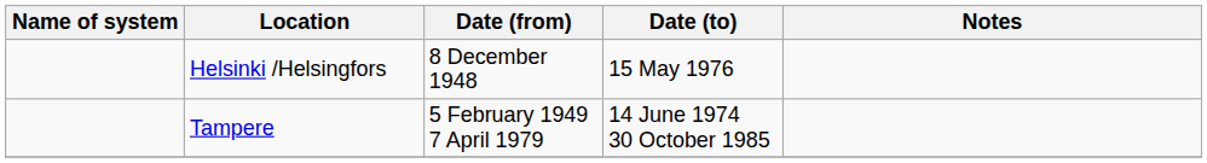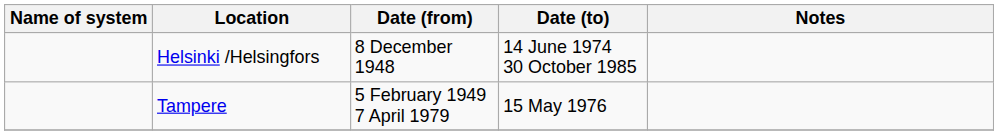Helsinki /Helsingfors | Date (to): 15 May 1976 -> 14 June 1974 30 October 1985
Tampere | Date (to): 14 June 1974 30 October 1985 -> 15 May 1976
